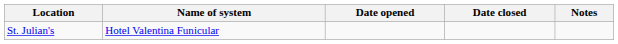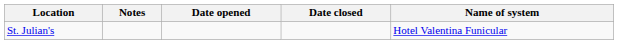columns swapped: Name of system <-> Notes
